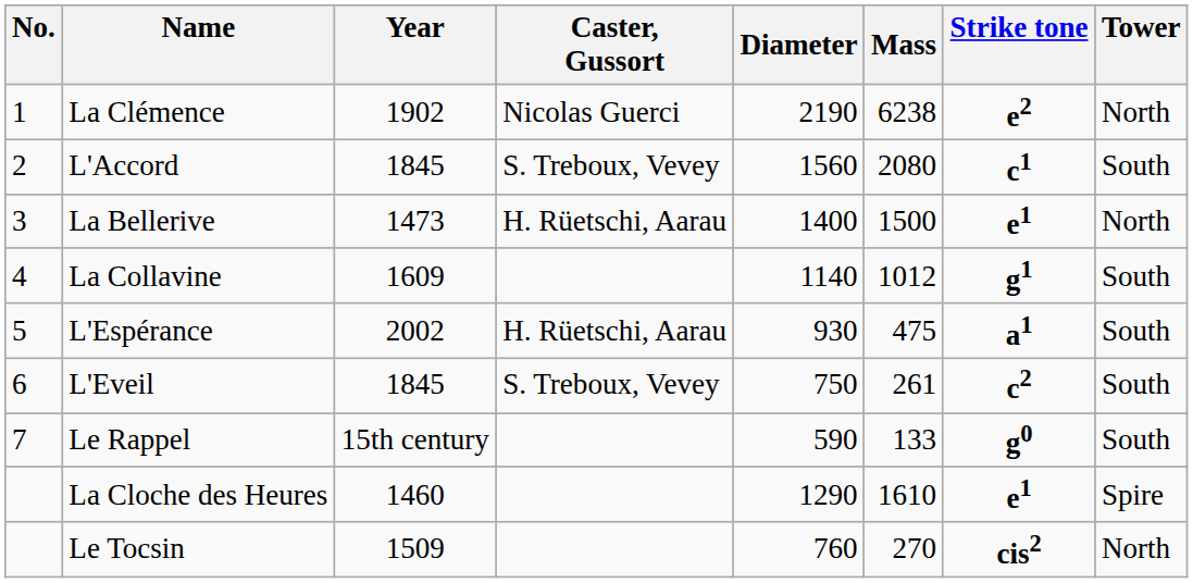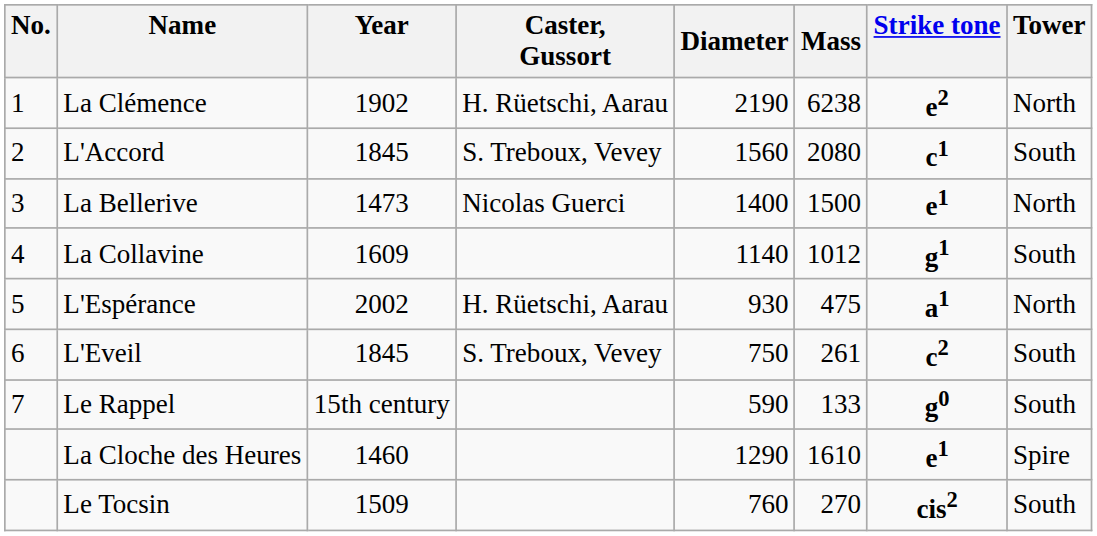La Clémence | Caster, Gussort: Nicolas Guerci -> H. Rüetschi, Aarau
La Bellerive | Caster, Gussort: H. Rüetschi, Aarau -> Nicolas Guerci
L'Espérance | Tower: South -> North
Le Tocsin | Tower: North -> South
